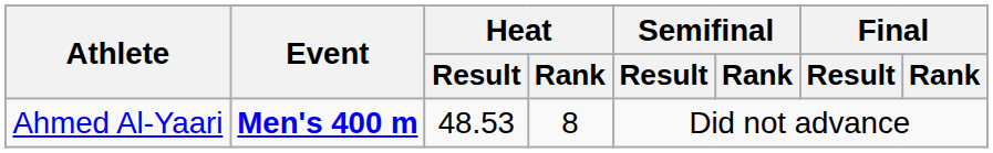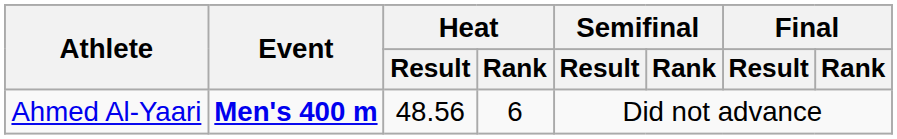Ahmed Al-Yaari | Heat / Result: 48.53 -> 48.56
Ahmed Al-Yaari | Heat / Rank: 8 -> 6
